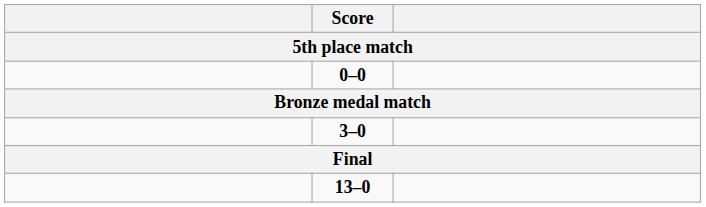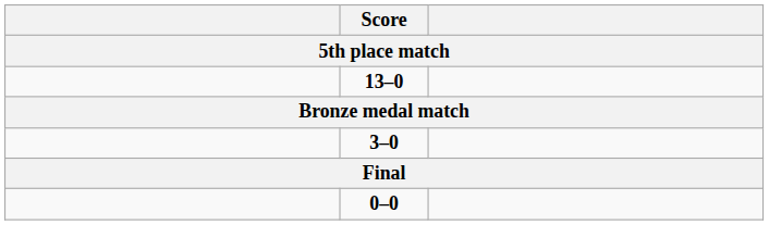rows swapped: 0–0 <-> 13–0
